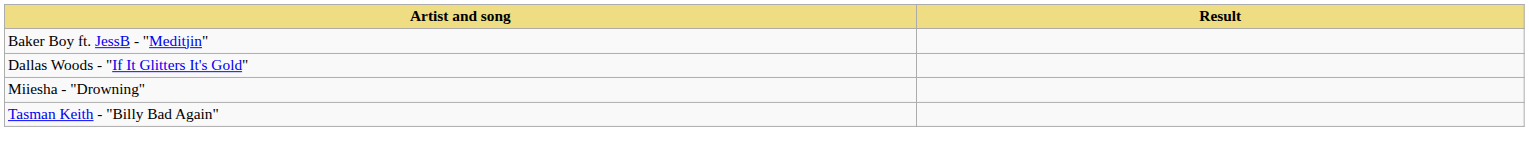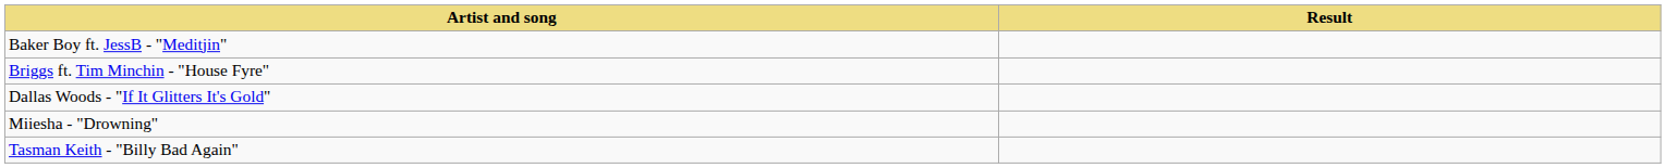+ row: Briggs ft. Tim Minchin - "House Fyre"
